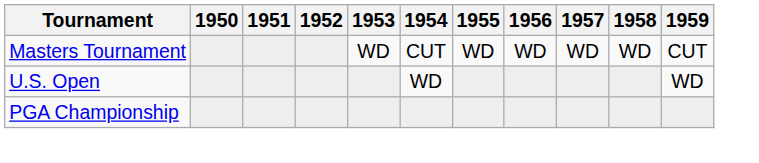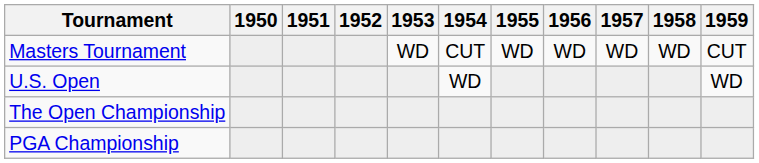+ row: The Open Championship
